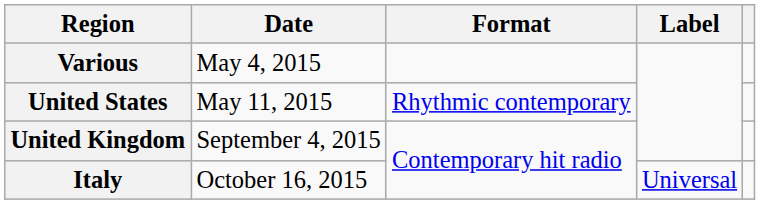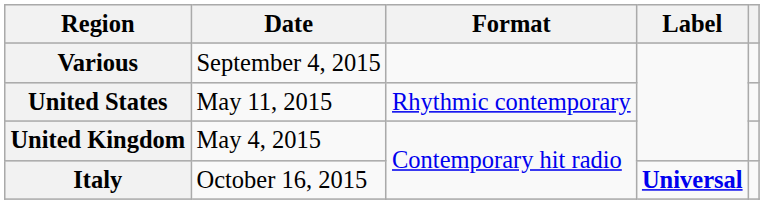Various | Date: May 4, 2015 -> September 4, 2015
United Kingdom | Date: September 4, 2015 -> May 4, 2015
Italy | Label: normal -> bold
